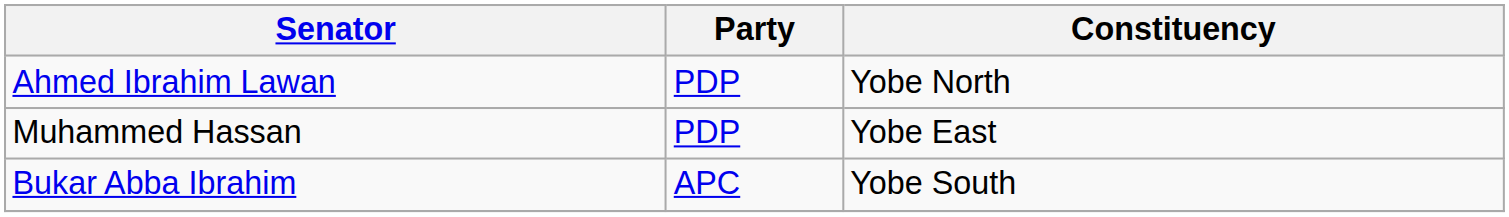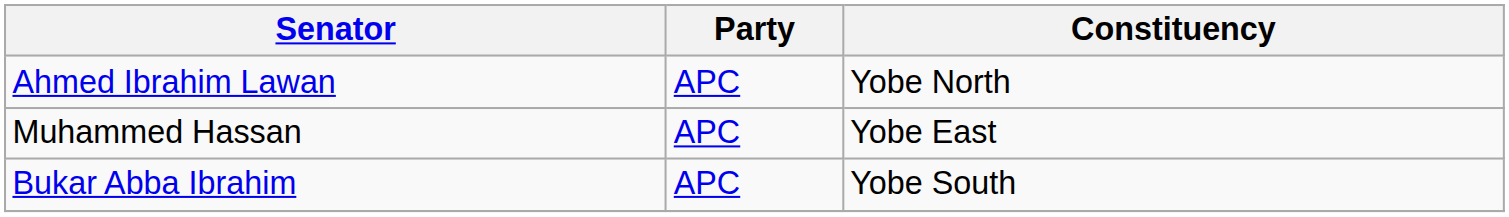Ahmed Ibrahim Lawan | Party: PDP -> APC
Muhammed Hassan | Party: PDP -> APC
